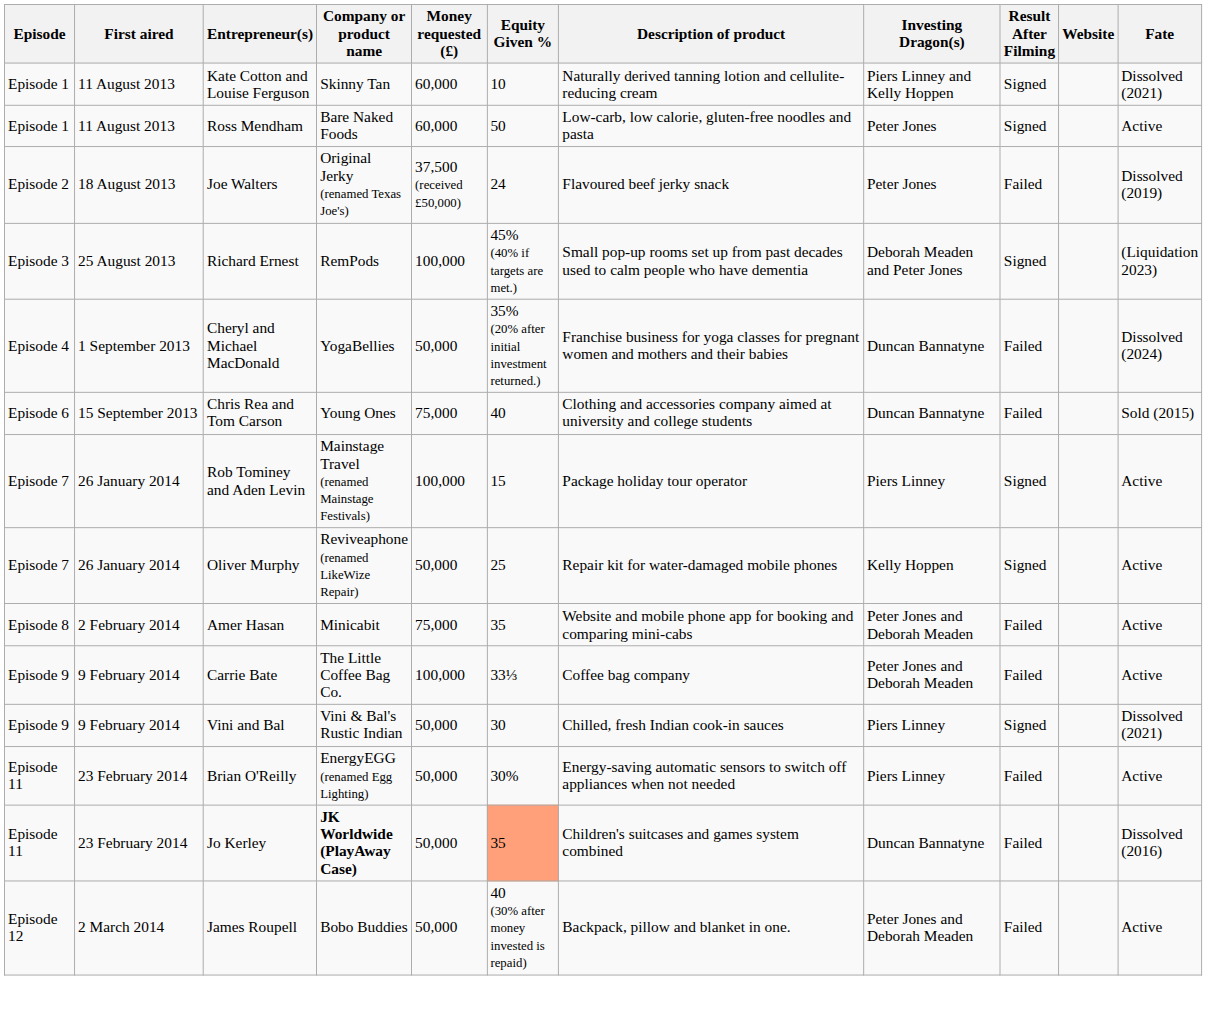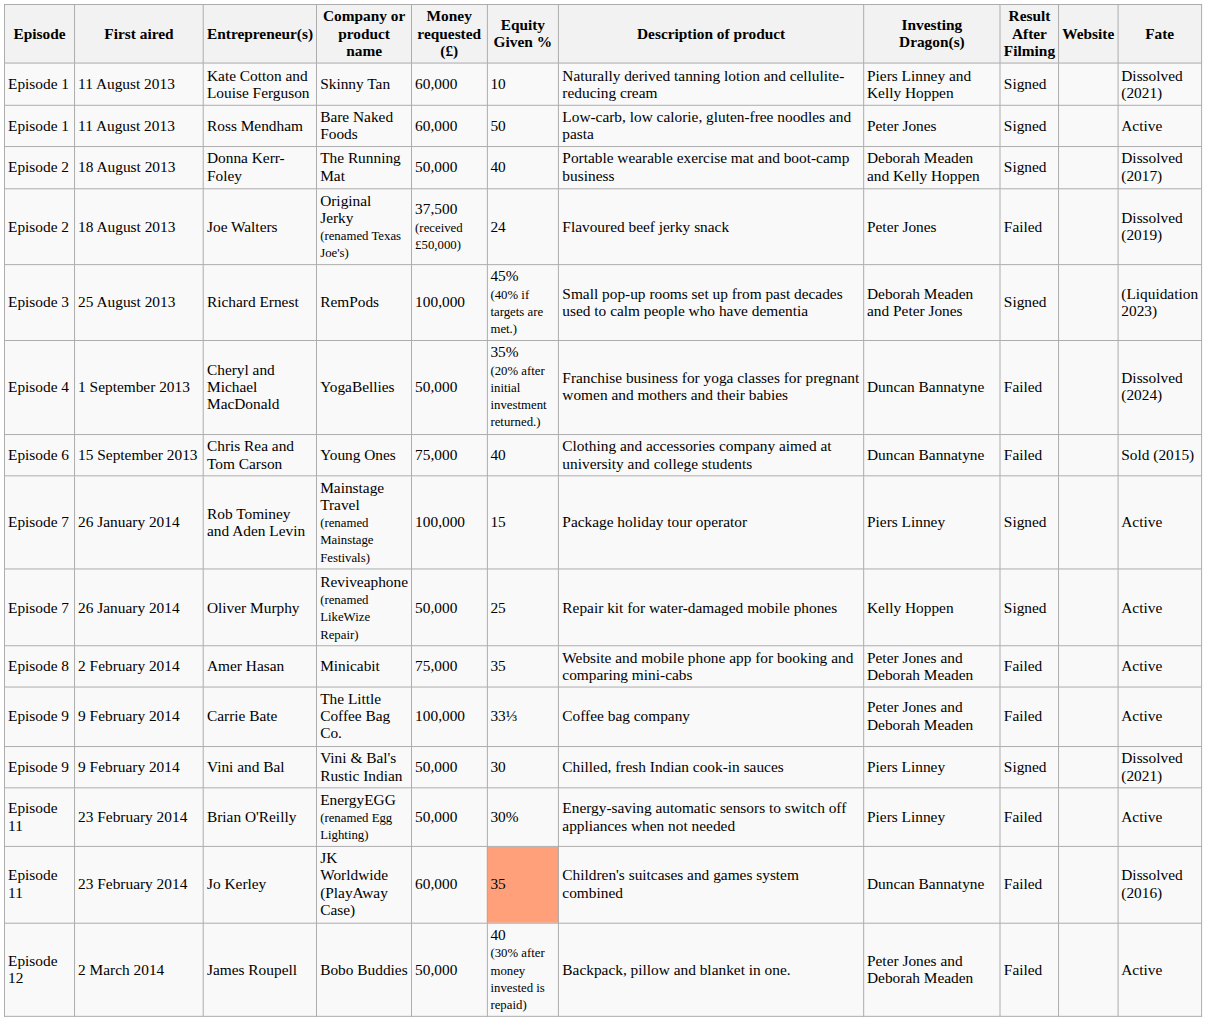+ row: Episode 2 | 18 August 2013 | Donna Kerr-Foley | The Running Mat | 50,000 | 40 | Portable wearable exercise mat and boot-camp business | Deborah Meaden and Kelly Hoppen | Signed | Dissolved (2017)
Jo Kerley | Company or product name: bold -> normal
Jo Kerley | Money requested (£): 50,000 -> 60,000
